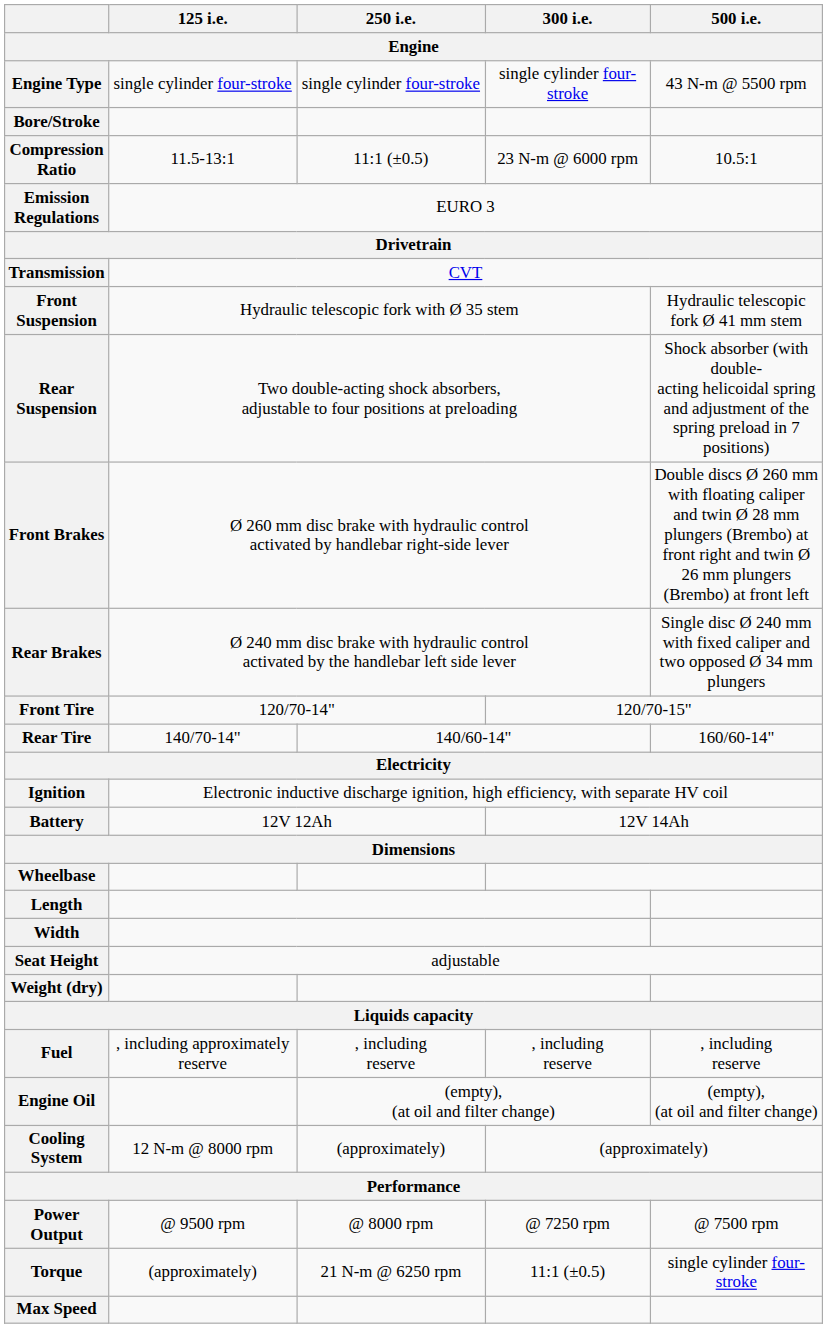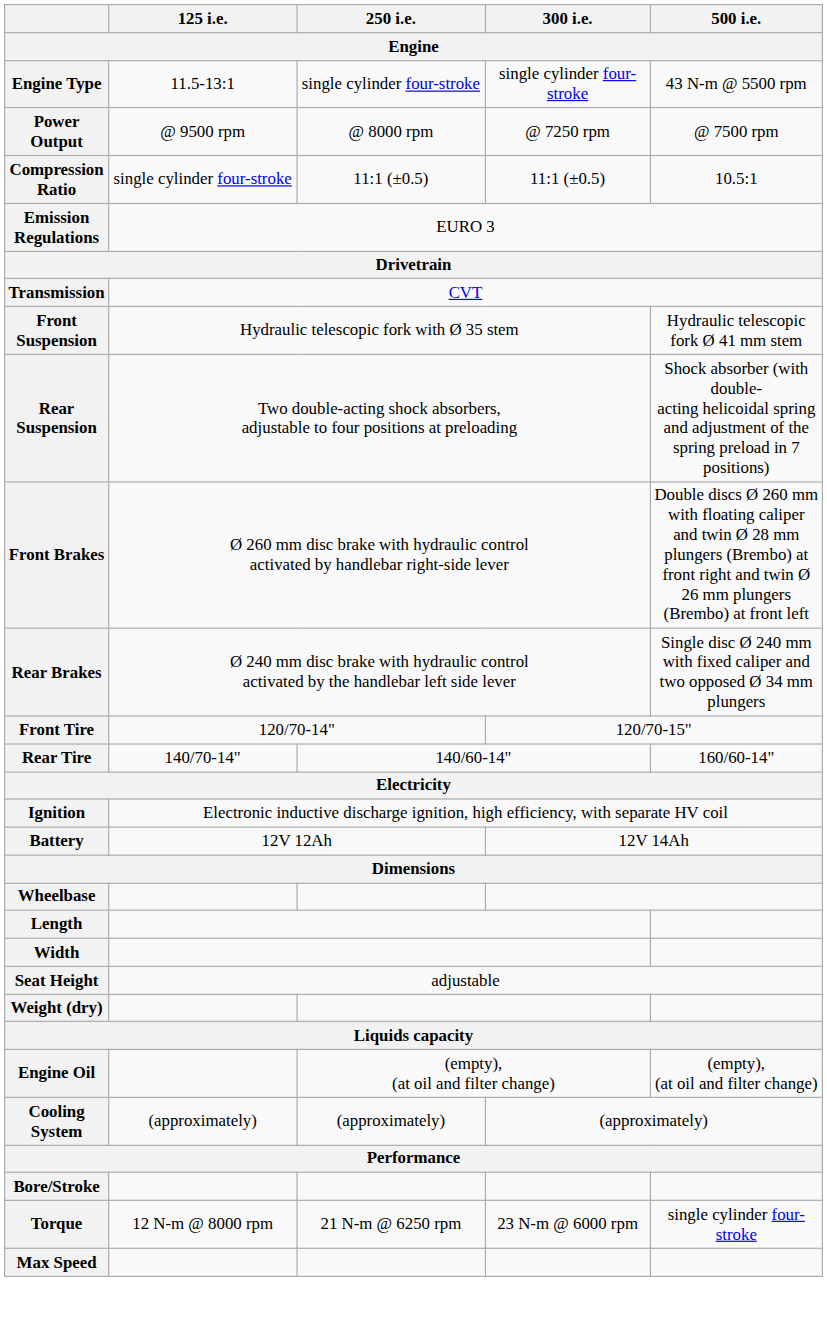Engine Type | 125 i.e.: single cylinder four-stroke -> 11.5-13:1
rows swapped: Bore/Stroke <-> Power Output
Compression Ratio | 125 i.e.: 11.5-13:1 -> single cylinder four-stroke
Compression Ratio | 300 i.e.: 23 N-m @ 6000 rpm -> 11:1 (±0.5)
- row: Fuel | , including approximately reserve | , including reserve | , including reserve | , including reserve
Cooling System | 125 i.e.: 12 N-m @ 8000 rpm -> (approximately)
Torque | 125 i.e.: (approximately) -> 12 N-m @ 8000 rpm
Torque | 300 i.e.: 11:1 (±0.5) -> 23 N-m @ 6000 rpm
